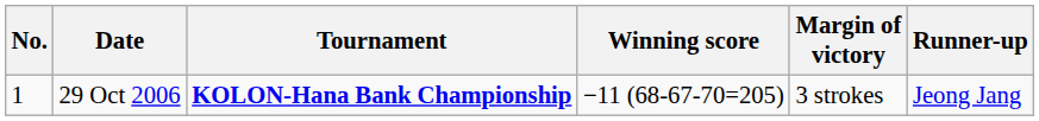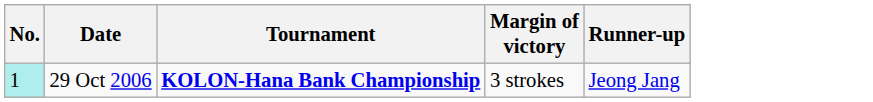- column: Winning score | −11 (68-67-70=205)
29 Oct 2006 | No.: no background -> paleturquoise background
